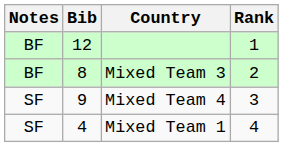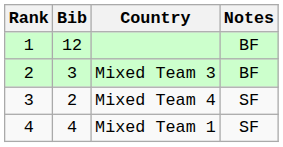columns swapped: Rank <-> Notes
Mixed Team 3 | Bib: 8 -> 3
Mixed Team 4 | Bib: 9 -> 2
